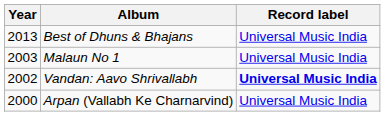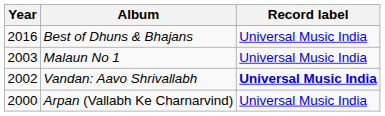Best of Dhuns & Bhajans | Year: 2013 -> 2016
